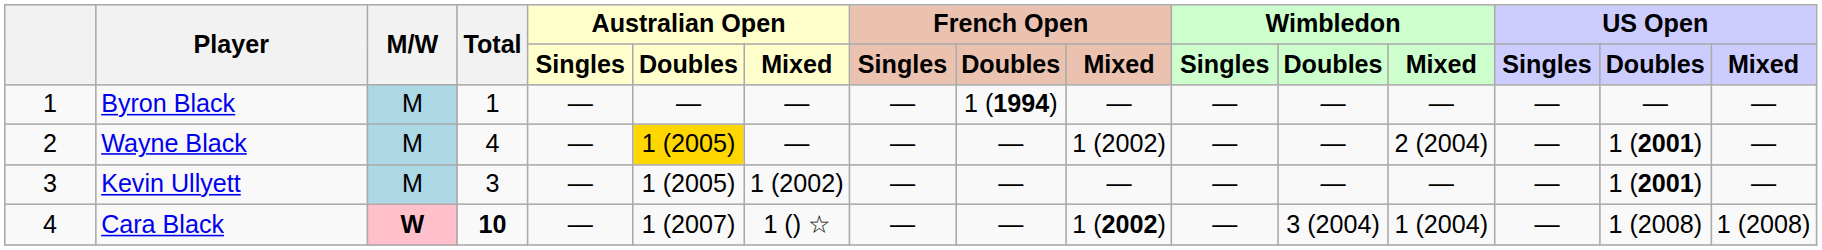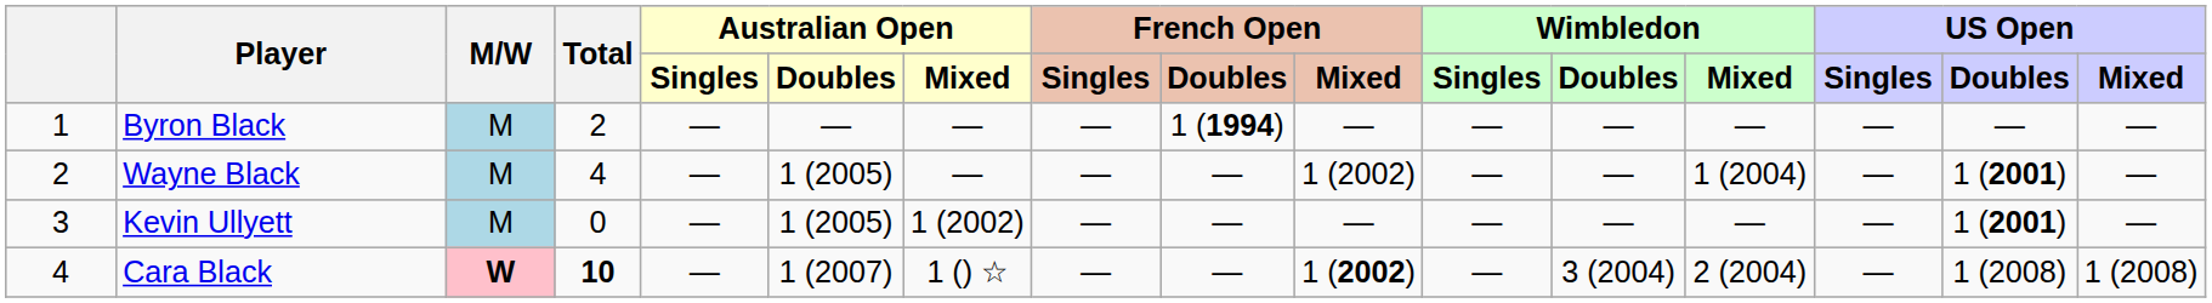Byron Black | Total: 1 -> 2
Wayne Black | Australian Open / Doubles: gold background -> no background
Wayne Black | Wimbledon / Mixed: 2 (2004) -> 1 (2004)
Kevin Ullyett | Total: 3 -> 0
Cara Black | Wimbledon / Mixed: 1 (2004) -> 2 (2004)
